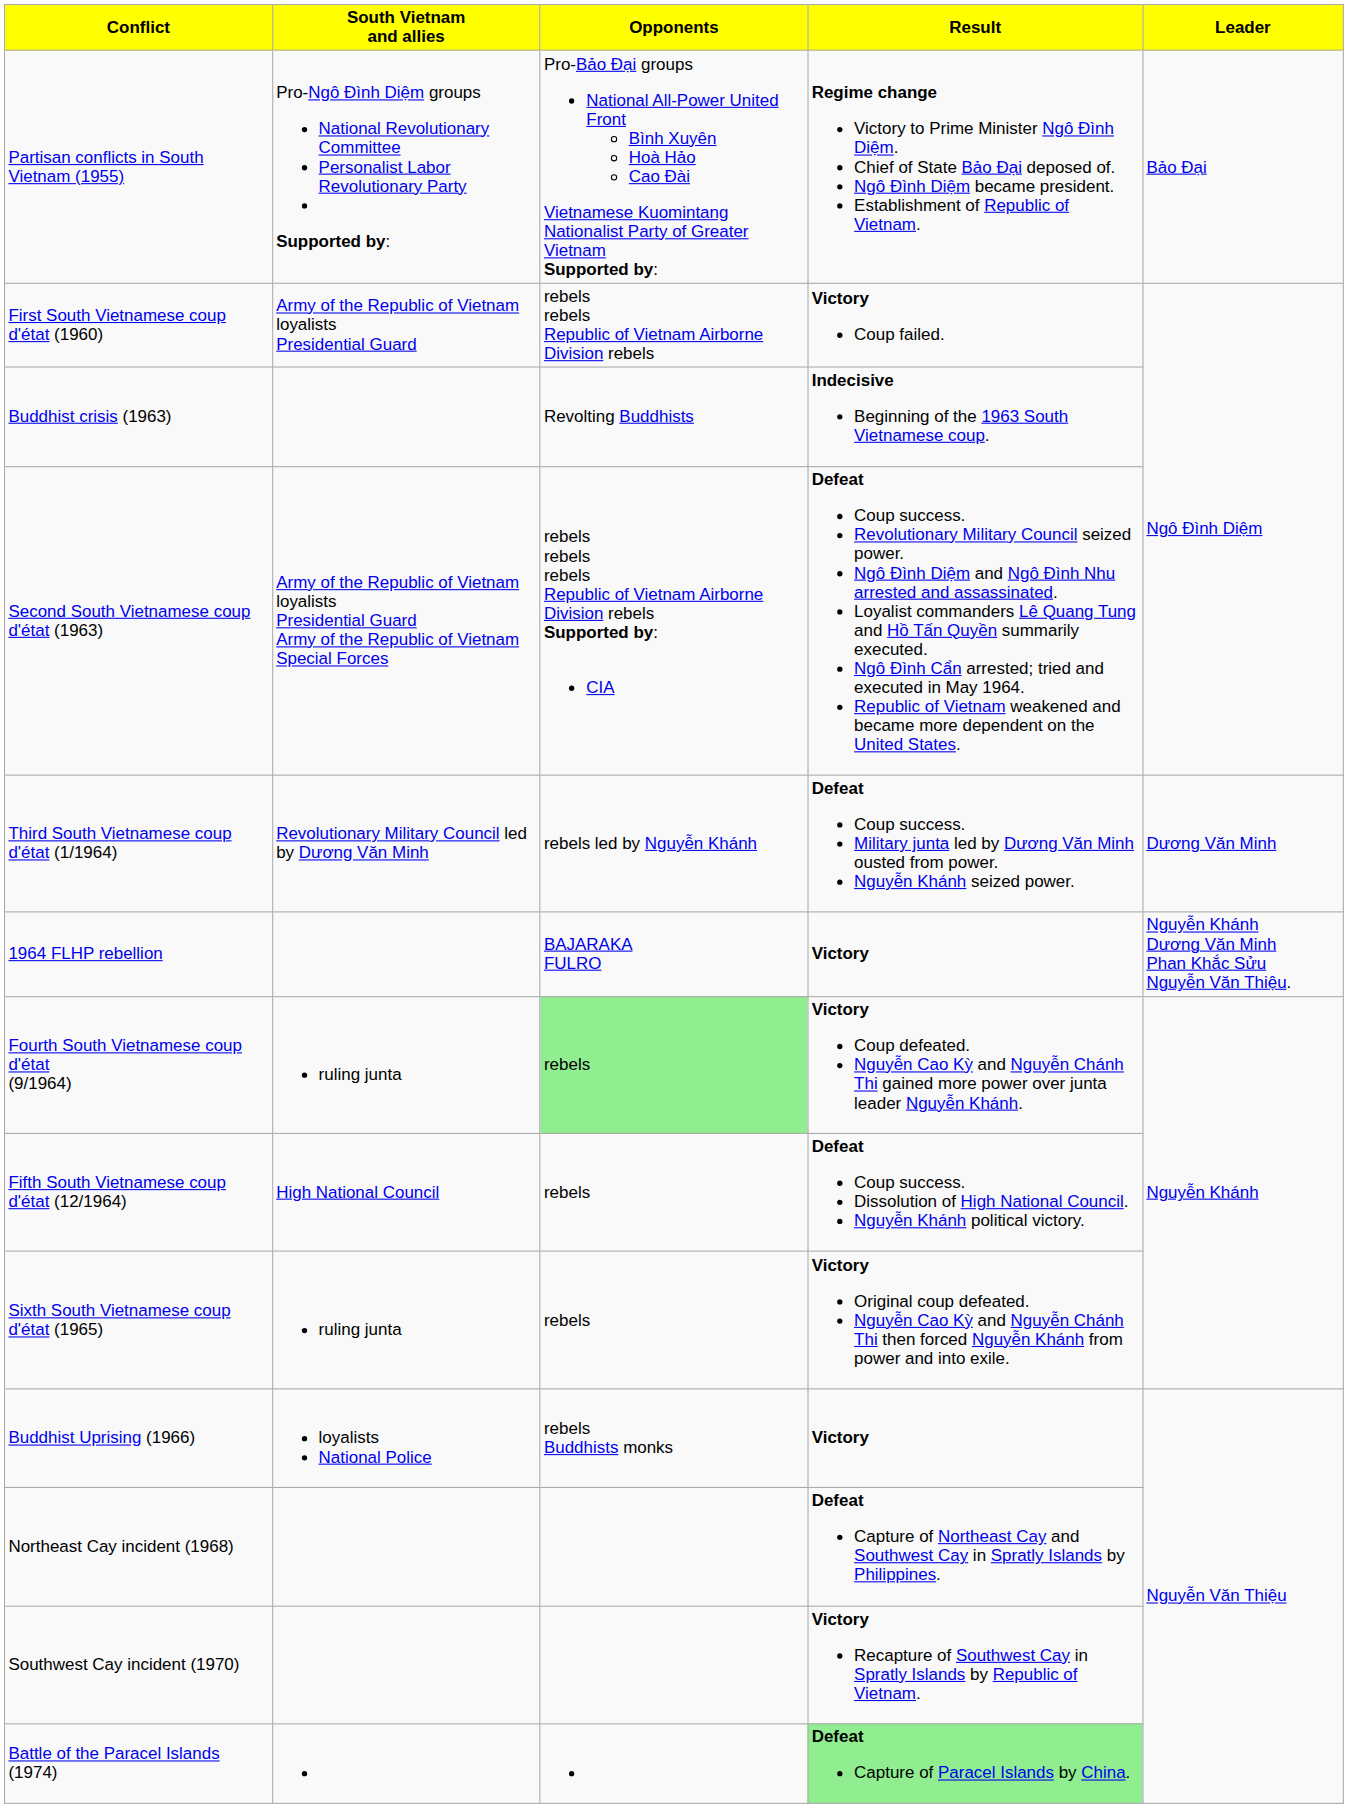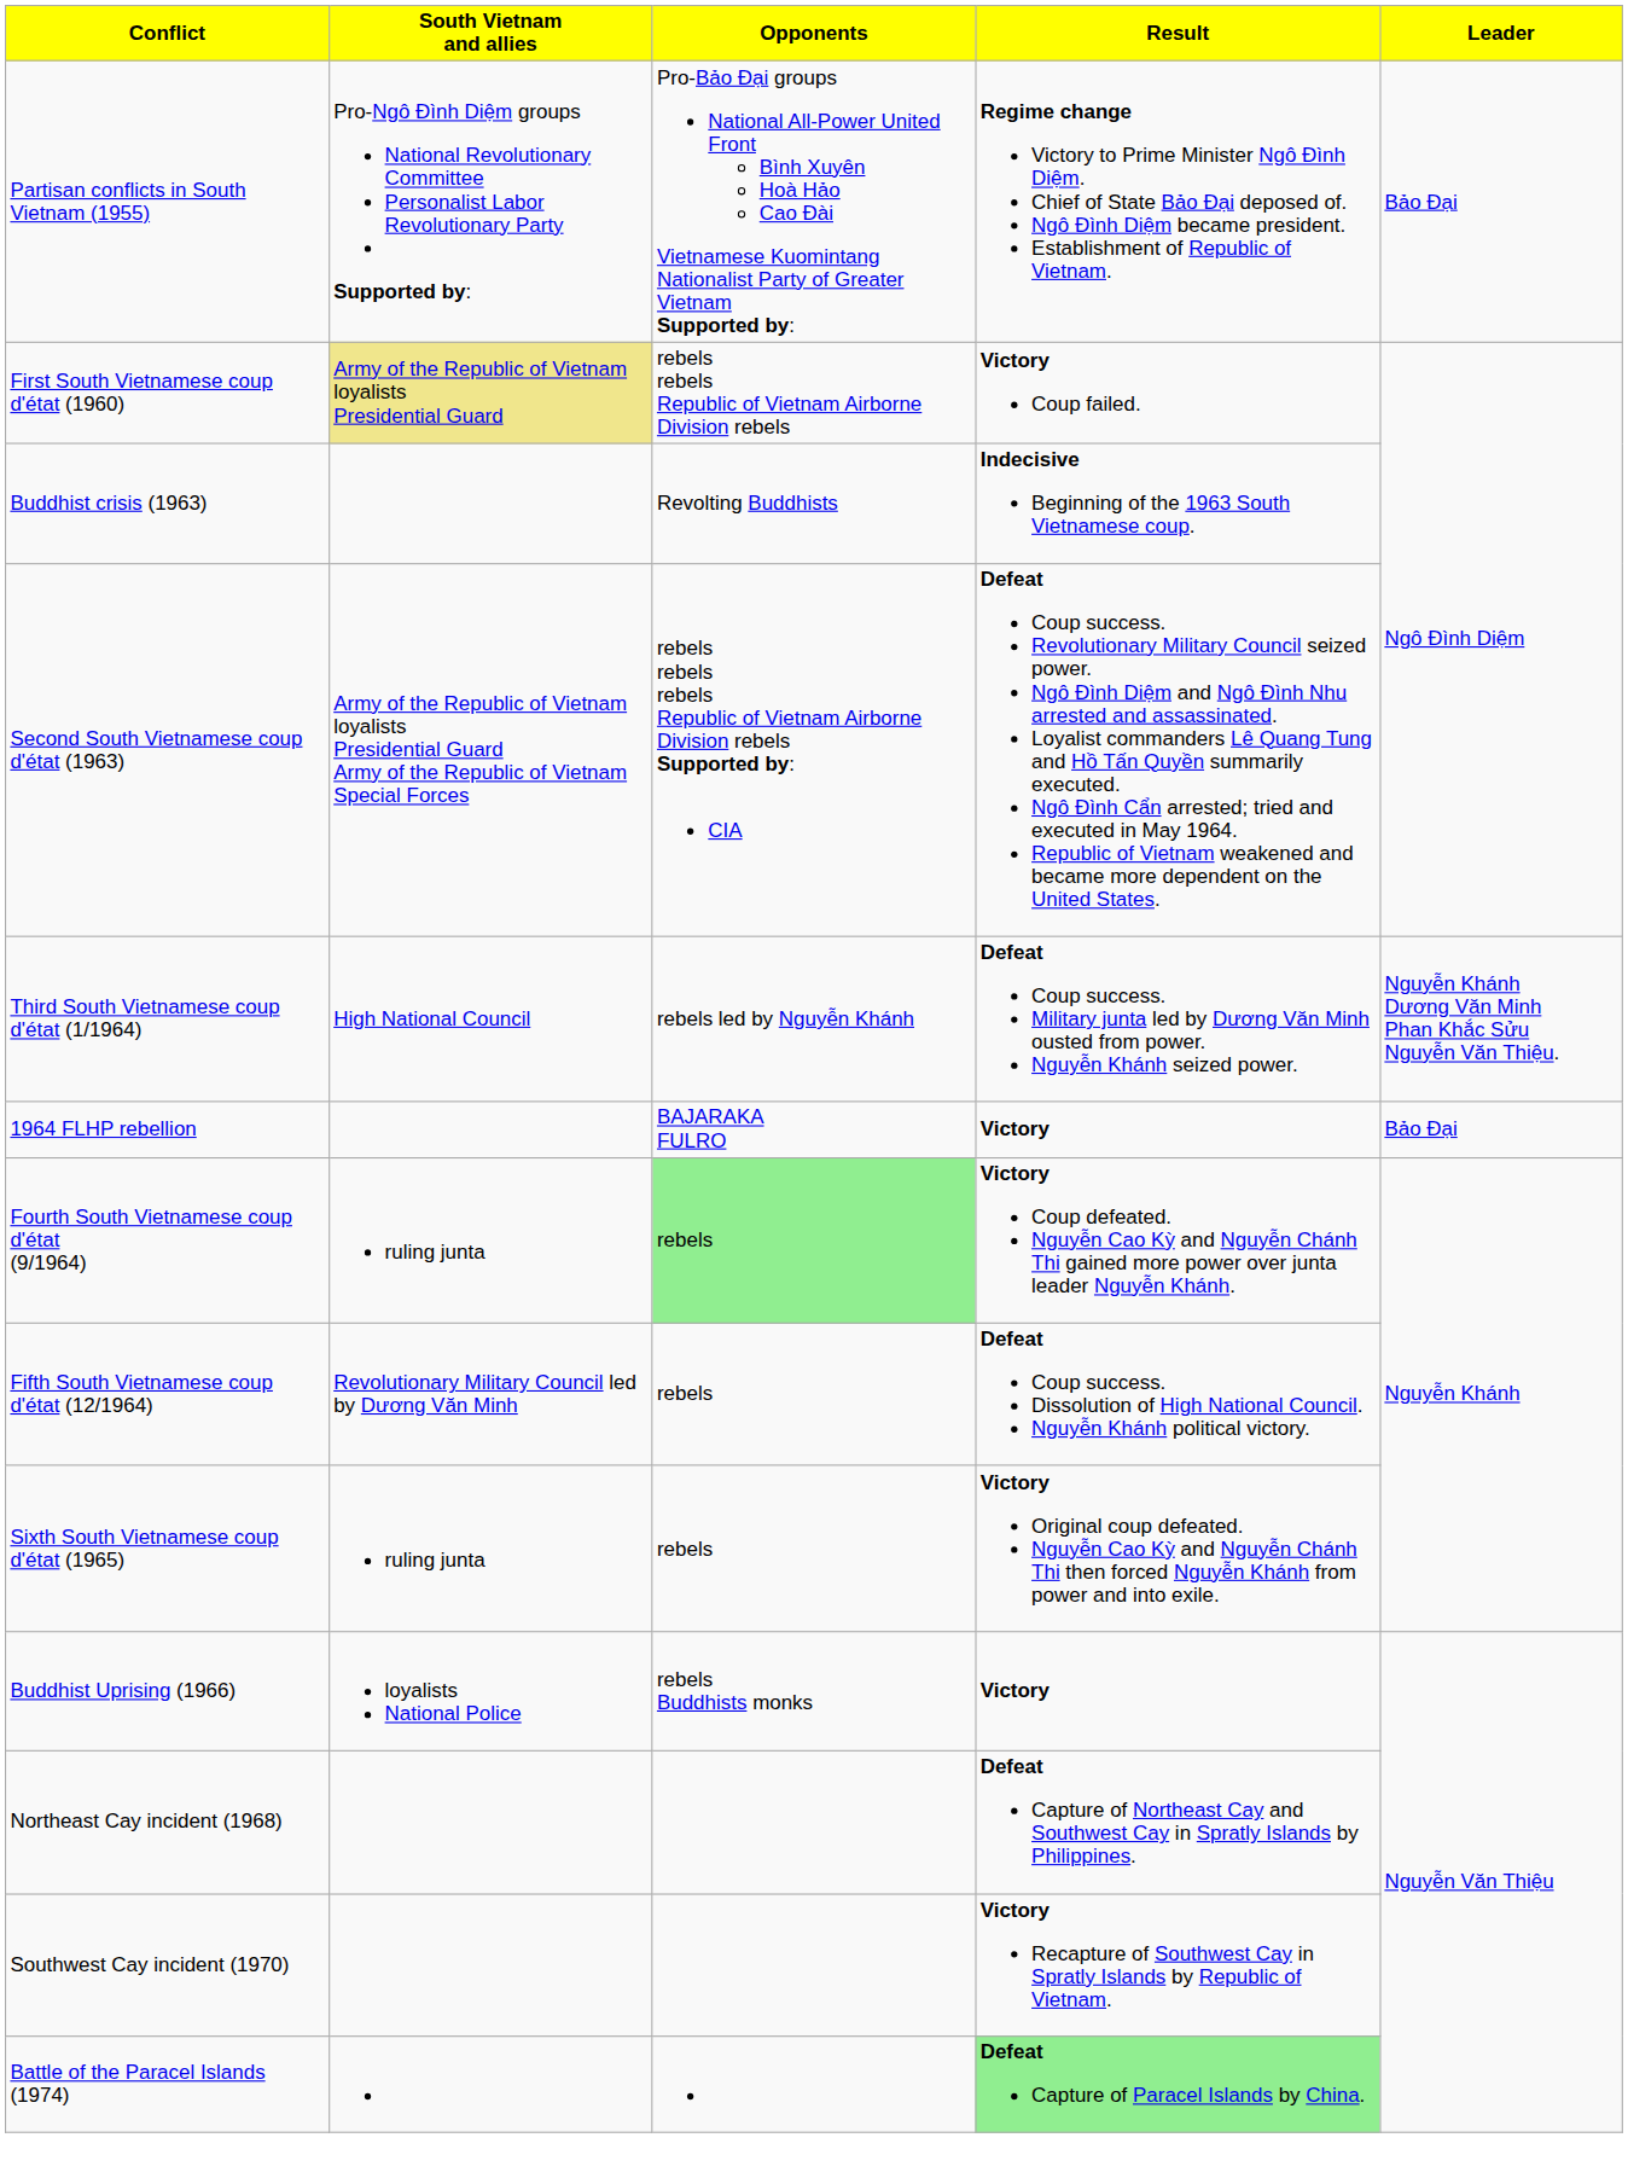First South Vietnamese coup d'état (1960) | South Vietnam and allies: no background -> khaki background
Third South Vietnamese coup d'état (1/1964) | South Vietnam and allies: Revolutionary Military Council led by Dương Văn Minh -> High National Council
Third South Vietnamese coup d'état (1/1964) | Leader: Dương Văn Minh -> Nguyễn Khánh Dương Văn Minh Phan Khắc Sửu Nguyễn Văn Thiệu.
1964 FLHP rebellion | Leader: Nguyễn Khánh Dương Văn Minh Phan Khắc Sửu Nguyễn Văn Thiệu. -> Bảo Đại
Fifth South Vietnamese coup d'état (12/1964) | South Vietnam and allies: High National Council -> Revolutionary Military Council led by Dương Văn Minh
